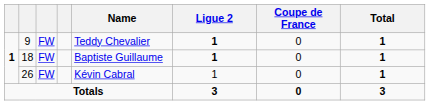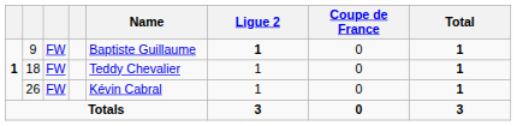9 | Name: Teddy Chevalier -> Baptiste Guillaume
18 | Name: Baptiste Guillaume -> Teddy Chevalier
18 | Ligue 2: bold -> normal
